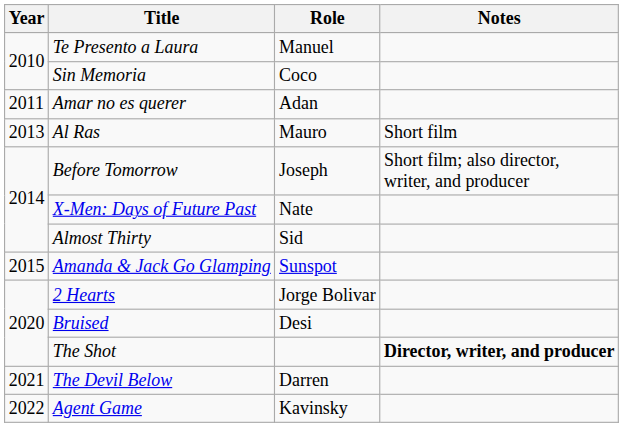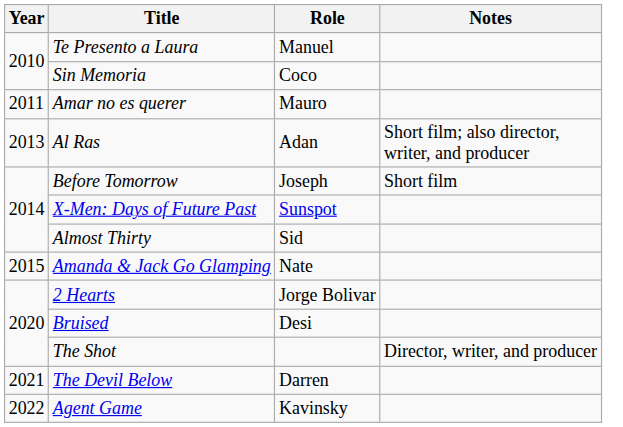Amar no es querer | Role: Adan -> Mauro
Al Ras | Role: Mauro -> Adan
Al Ras | Notes: Short film -> Short film; also director, writer, and producer
Before Tomorrow | Notes: Short film; also director, writer, and producer -> Short film
X-Men: Days of Future Past | Role: Nate -> Sunspot
Amanda & Jack Go Glamping | Role: Sunspot -> Nate
The Shot | Notes: bold -> normal
